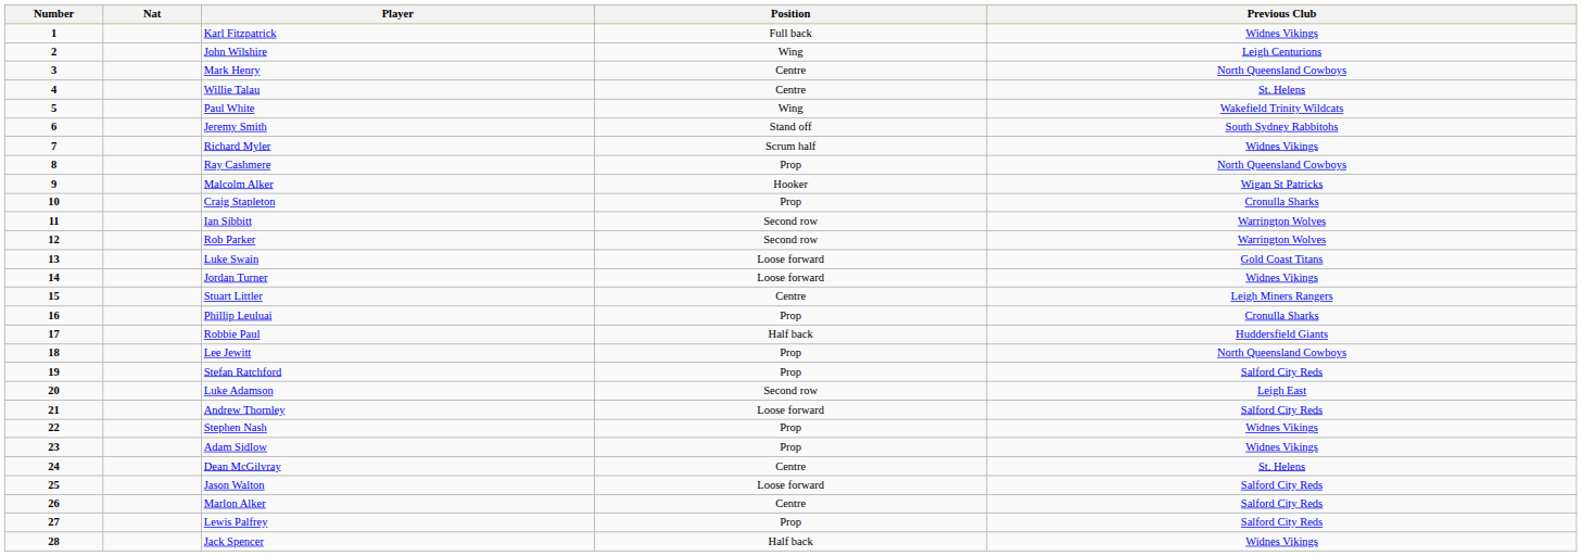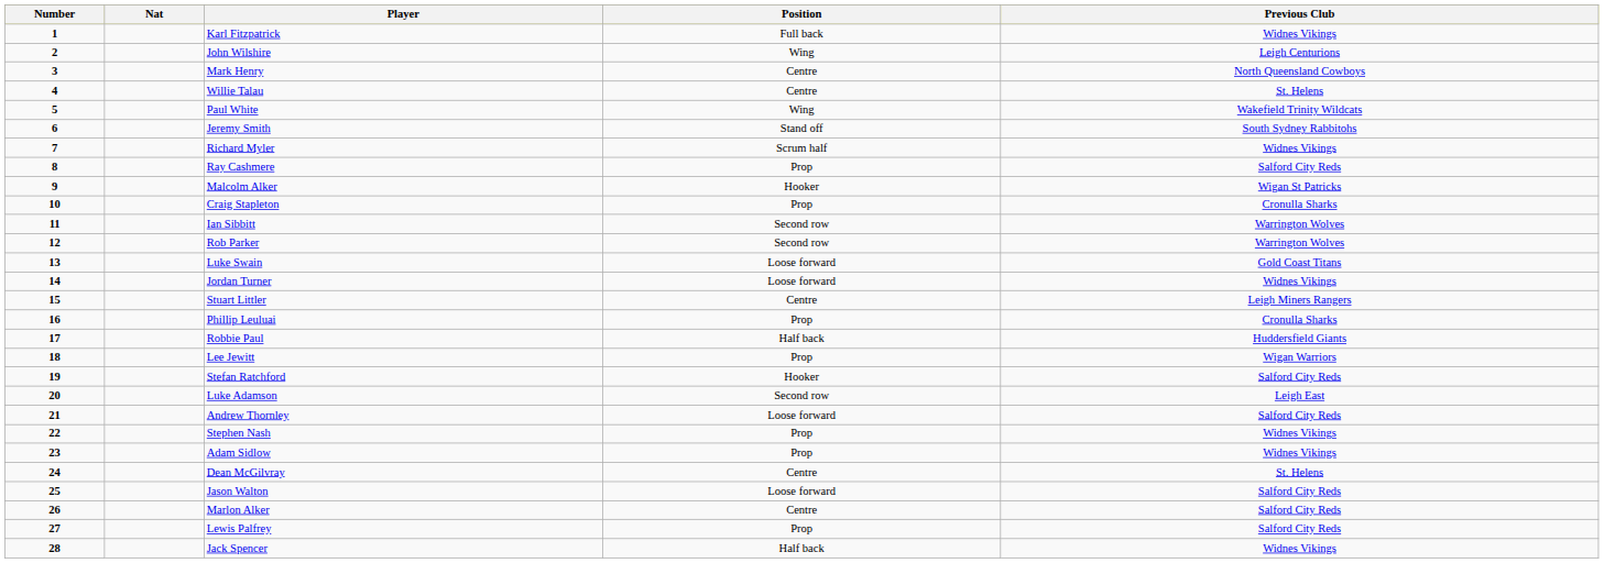Ray Cashmere | Previous Club: North Queensland Cowboys -> Salford City Reds
Lee Jewitt | Previous Club: North Queensland Cowboys -> Wigan Warriors
Stefan Ratchford | Position: Prop -> Hooker
